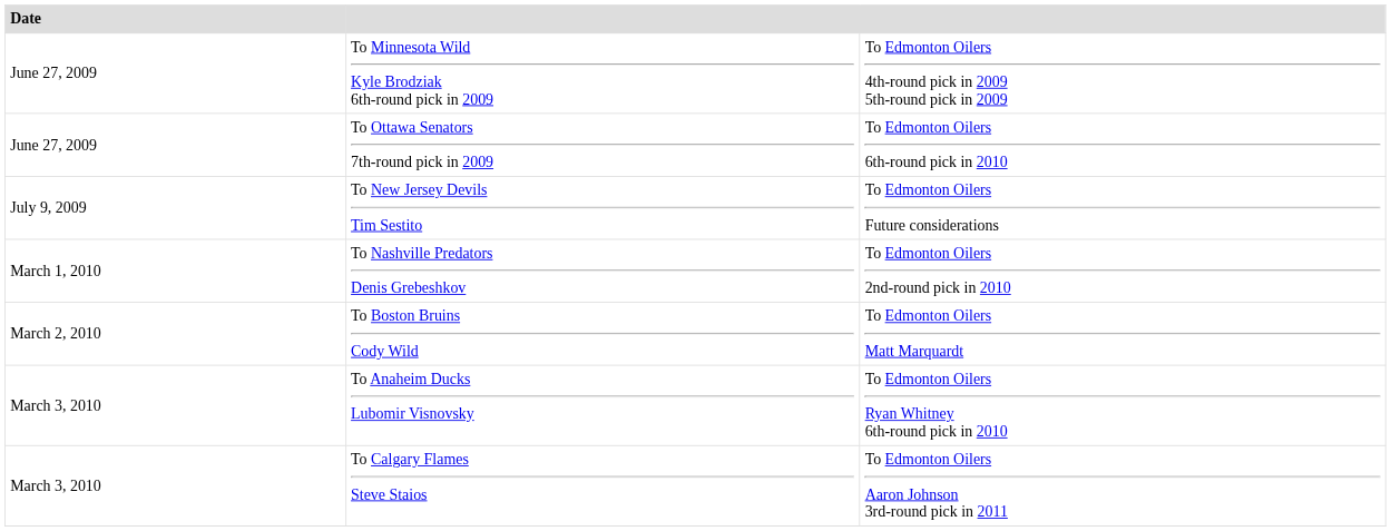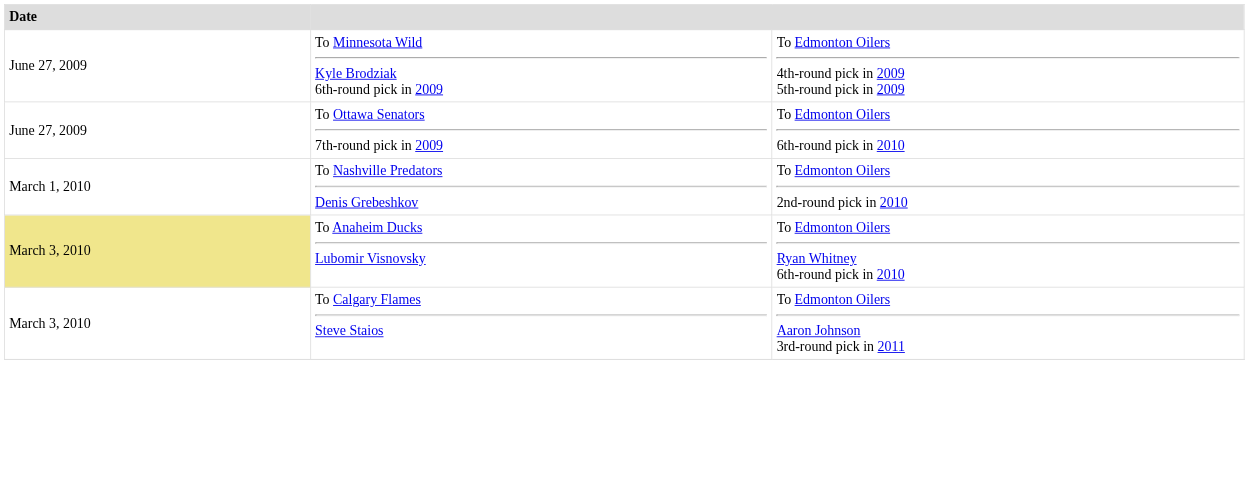- row: July 9, 2009 | To New Jersey Devils Tim Sestito | To Edmonton Oilers Future considerations
- row: March 2, 2010 | To Boston Bruins Cody Wild | To Edmonton Oilers Matt Marquardt
To Anaheim Ducks Lubomir Visnovsky | Date: no background -> khaki background
